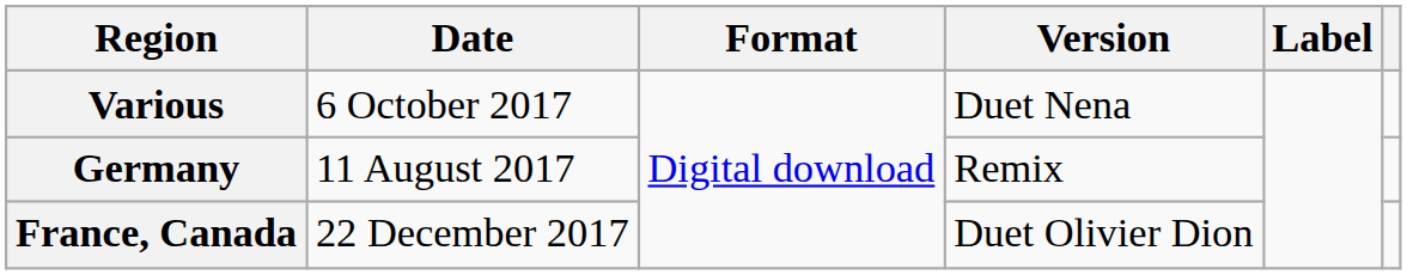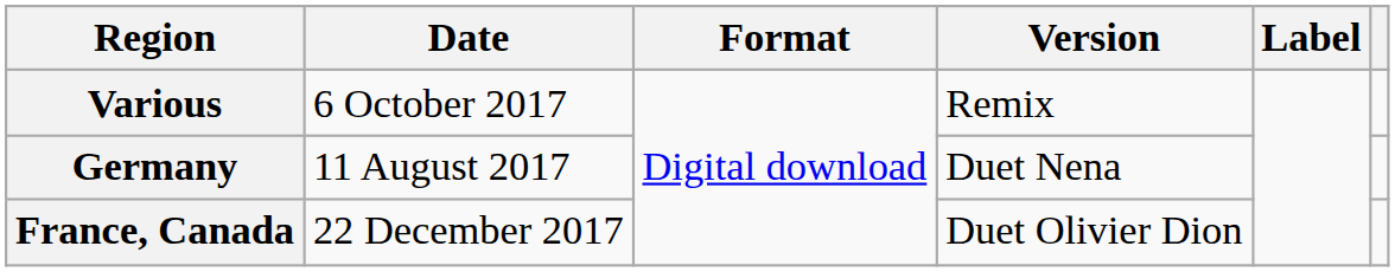Various | Version: Duet Nena -> Remix
Germany | Version: Remix -> Duet Nena
